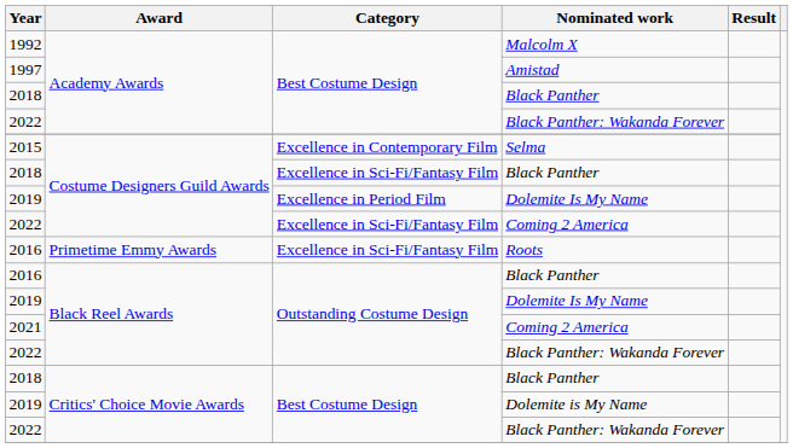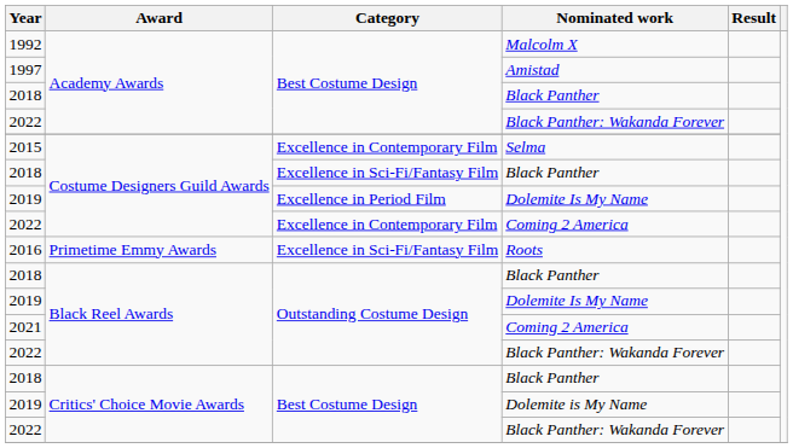Costume Designers Guild Awards / Coming 2 America | Category: Excellence in Sci-Fi/Fantasy Film -> Excellence in Contemporary Film
Black Reel Awards / Black Panther | Year: 2016 -> 2018
